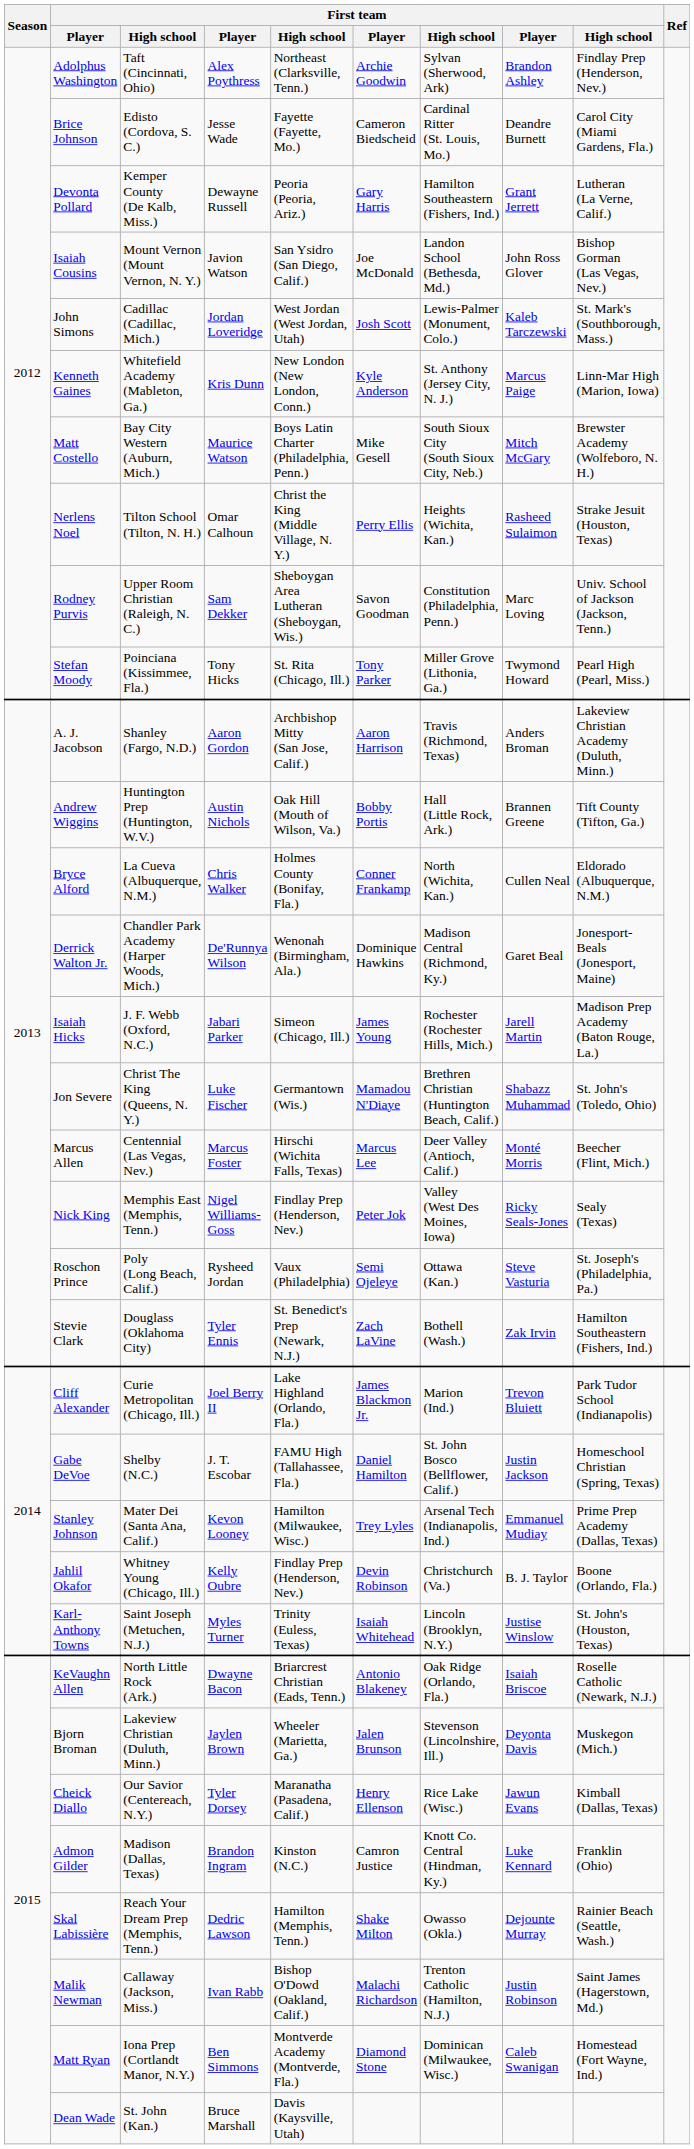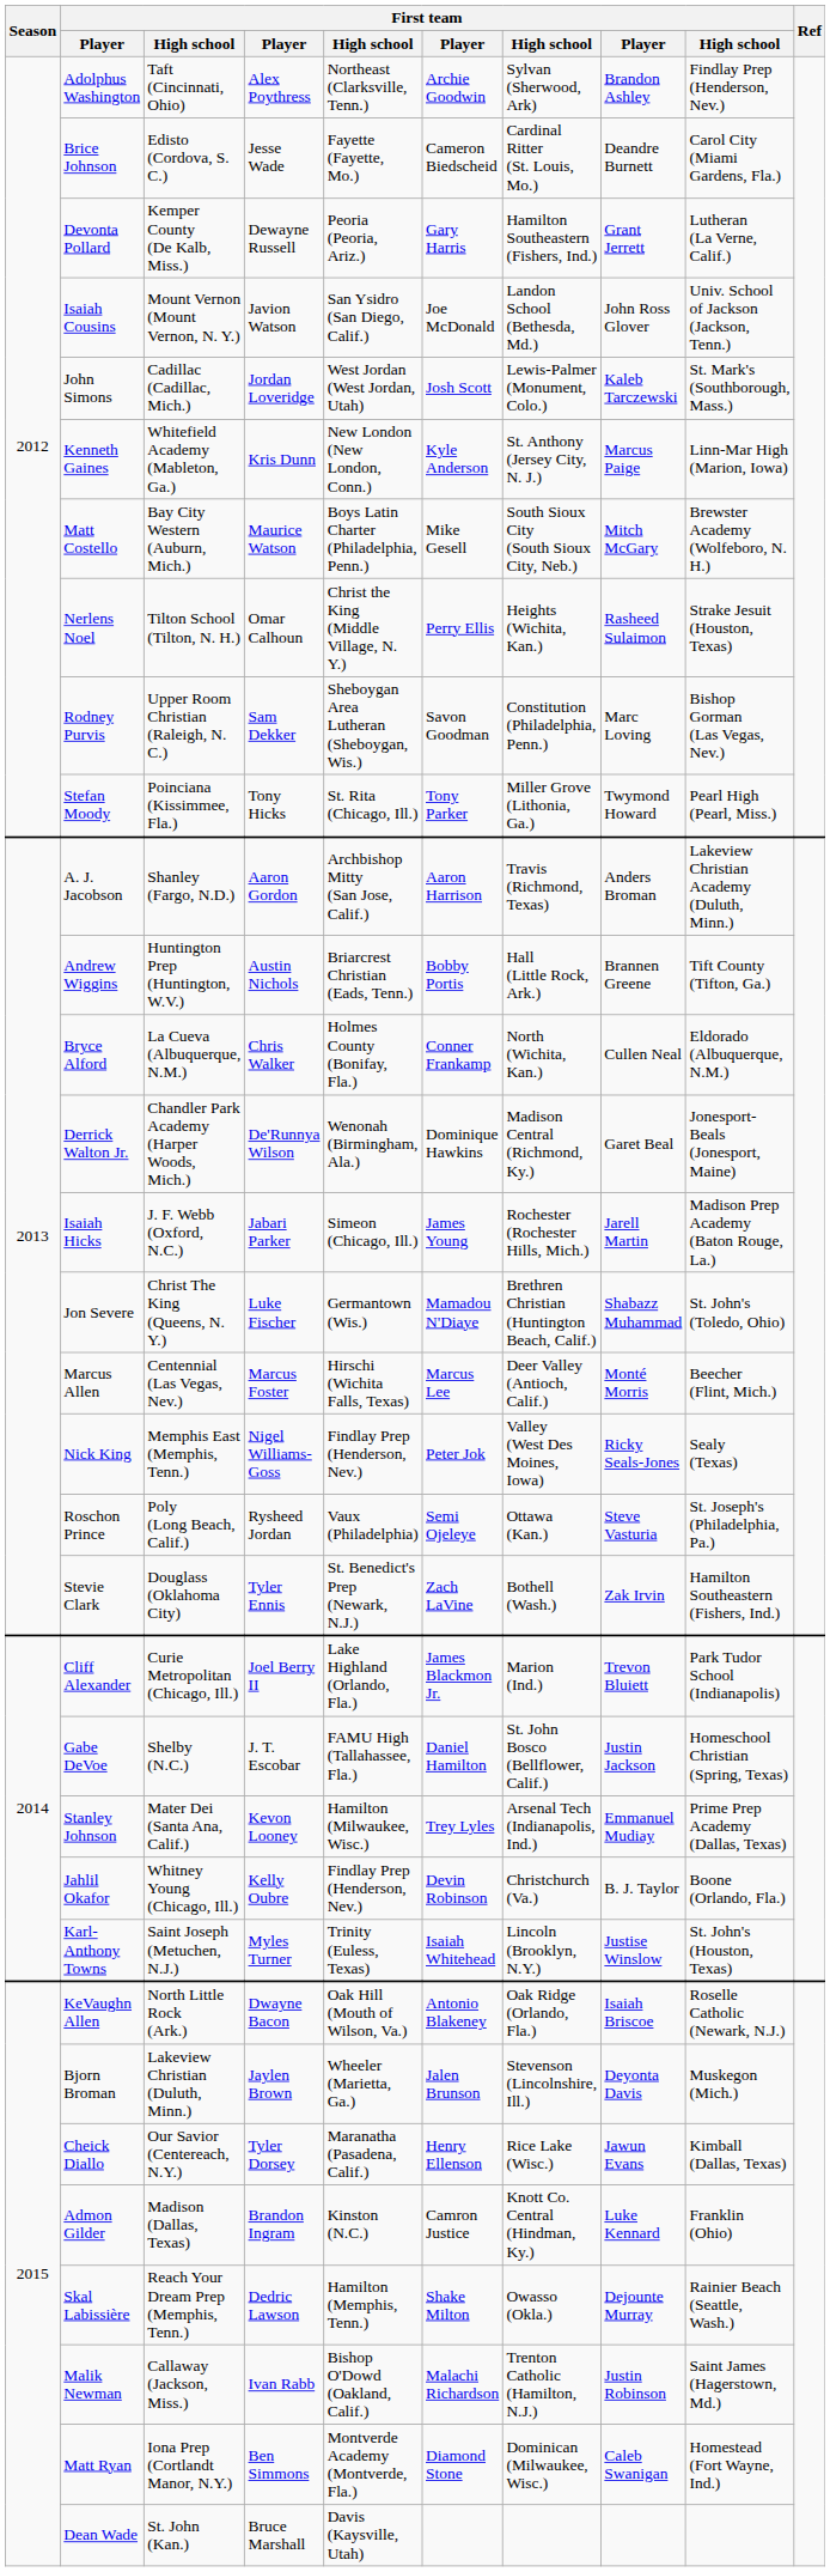Isaiah Cousins | column 9: Bishop Gorman (Las Vegas, Nev.) -> Univ. School of Jackson (Jackson, Tenn.)
Rodney Purvis | column 9: Univ. School of Jackson (Jackson, Tenn.) -> Bishop Gorman (Las Vegas, Nev.)
Andrew Wiggins | column 5: Oak Hill (Mouth of Wilson, Va.) -> Briarcrest Christian (Eads, Tenn.)
KeVaughn Allen | column 5: Briarcrest Christian (Eads, Tenn.) -> Oak Hill (Mouth of Wilson, Va.)
